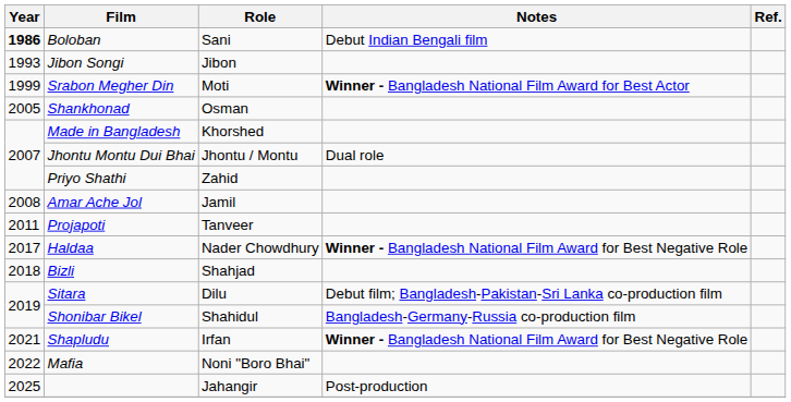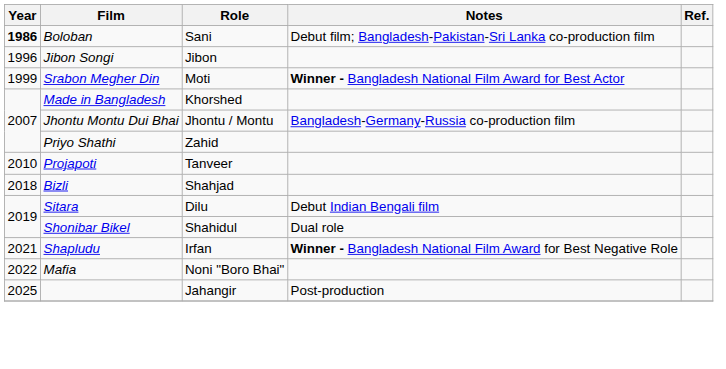Boloban | Notes: Debut Indian Bengali film -> Debut film; Bangladesh-Pakistan-Sri Lanka co-production film
Jibon Songi | Year: 1993 -> 1996
- row: 2005 | Shankhonad | Osman
Jhontu Montu Dui Bhai | Notes: Dual role -> Bangladesh-Germany-Russia co-production film
- row: 2008 | Amar Ache Jol | Jamil
Projapoti | Year: 2011 -> 2010
- row: 2017 | Haldaa | Nader Chowdhury | Winner - Bangladesh National Film Award for Best Negative Role
Sitara | Notes: Debut film; Bangladesh-Pakistan-Sri Lanka co-production film -> Debut Indian Bengali film
Shonibar Bikel | Notes: Bangladesh-Germany-Russia co-production film -> Dual role
